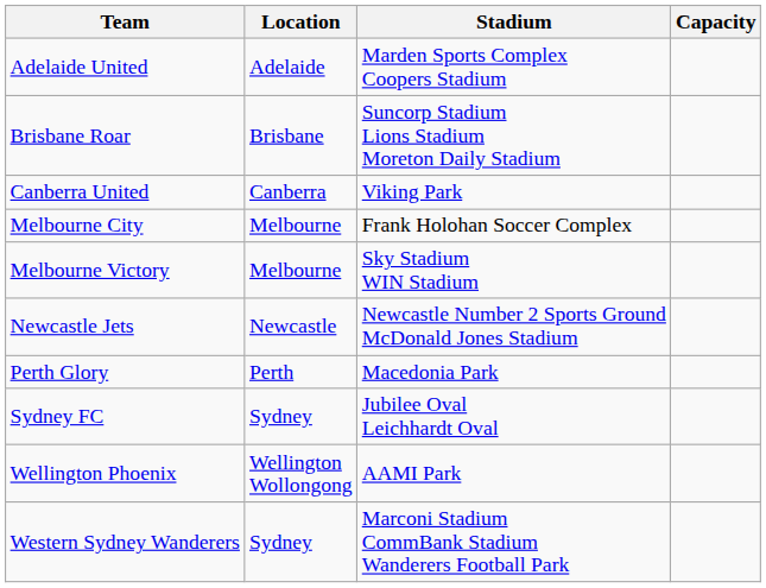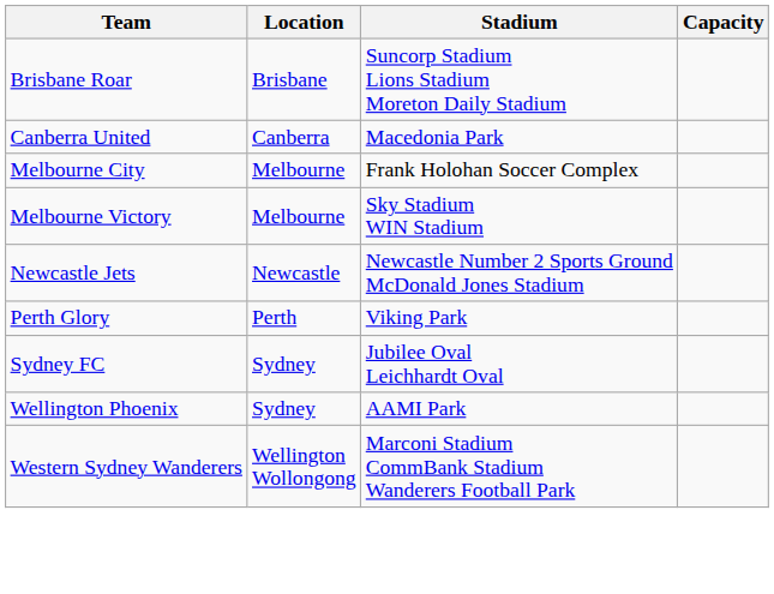- row: Adelaide United | Adelaide | Marden Sports Complex Coopers Stadium
Canberra United | Stadium: Viking Park -> Macedonia Park
Perth Glory | Stadium: Macedonia Park -> Viking Park
Wellington Phoenix | Location: Wellington Wollongong -> Sydney
Western Sydney Wanderers | Location: Sydney -> Wellington Wollongong
